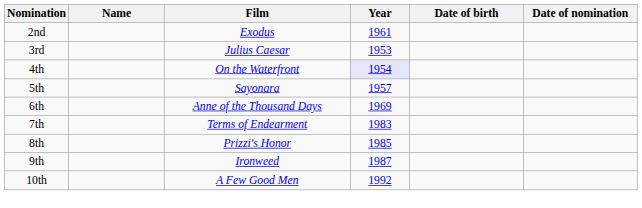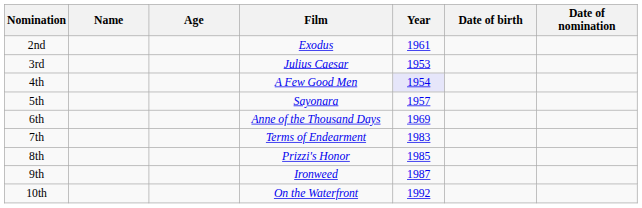+ column: Age
4th | Film: On the Waterfront -> A Few Good Men
10th | Film: A Few Good Men -> On the Waterfront
